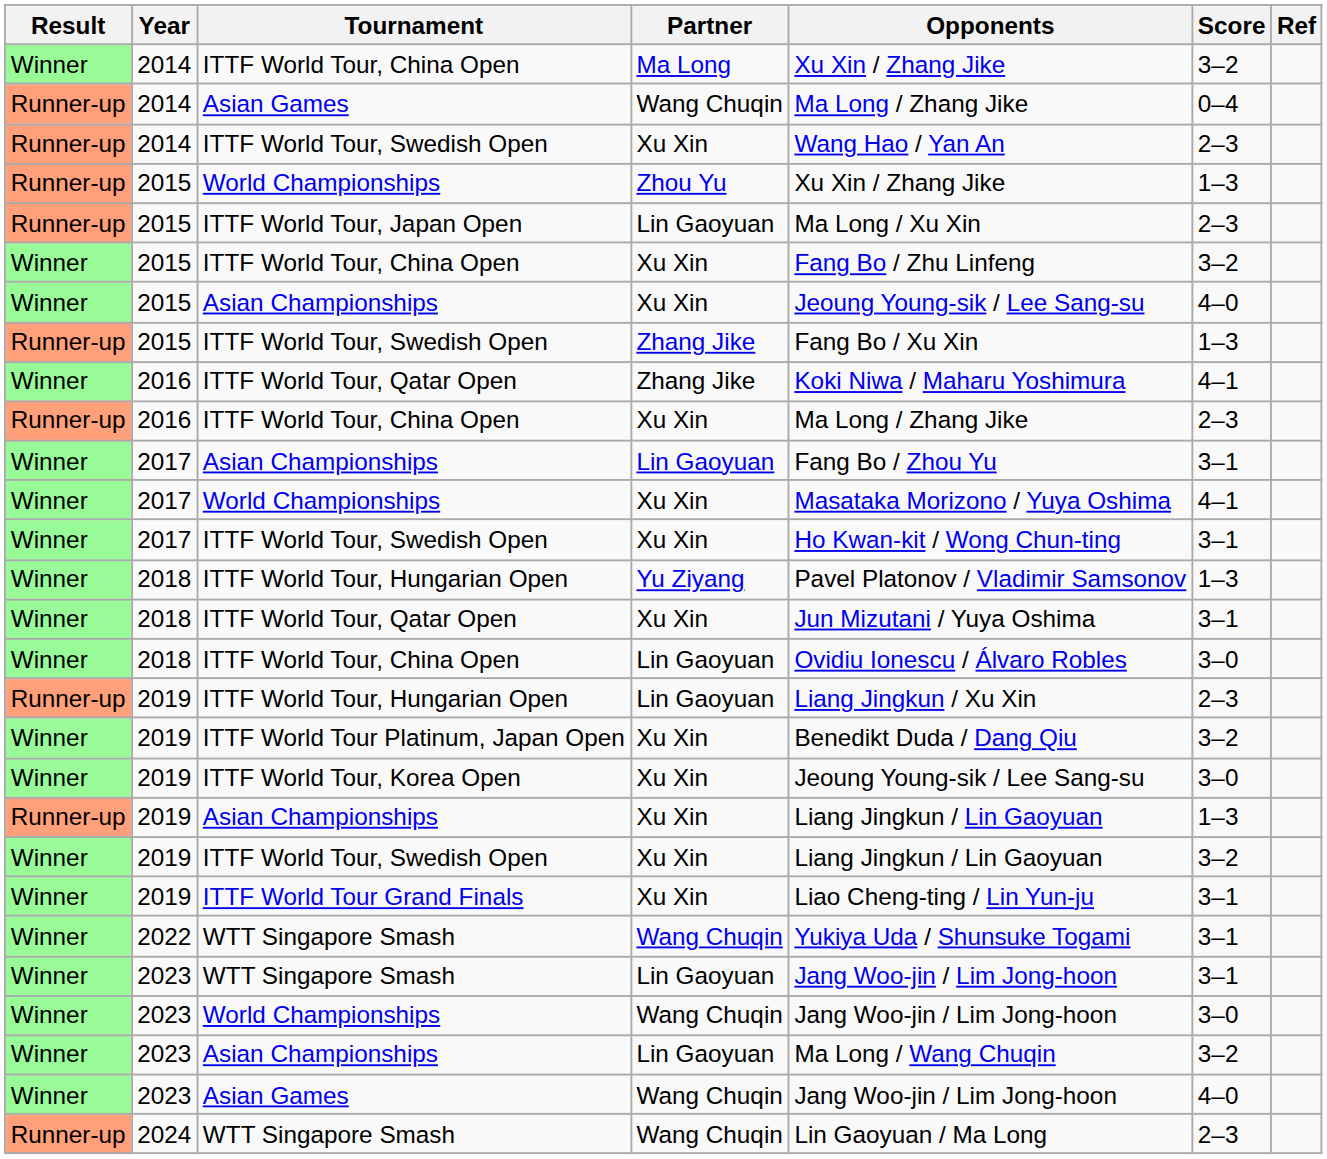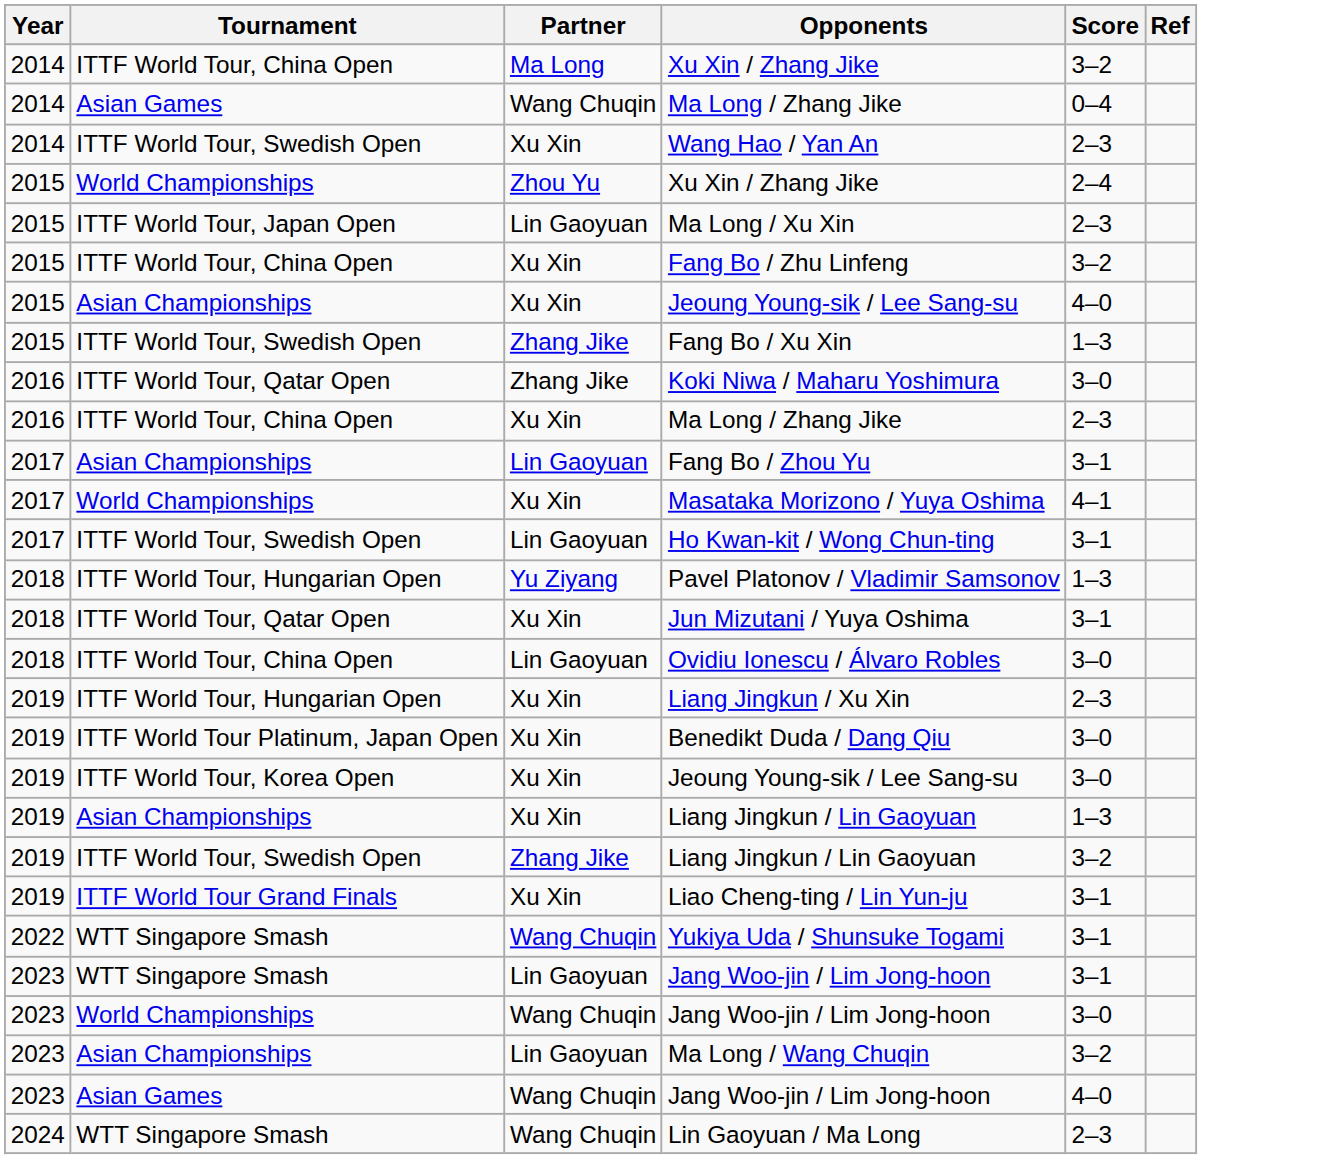- column: Result | Winner | Runner-up | Runner-up | Runner-up | Runner-up | Winner | Winner | Runner-up | Winner | Runner-up | Winner | Winner | Winner | Winner | Winner | Winner | Runner-up | Winner | Winner | Runner-up | Winner | Winner | Winner | Winner | Winner | Winner | Winner | Runner-up
2015 / World Championships | Score: 1–3 -> 2–4
2016 / ITTF World Tour, Qatar Open | Score: 4–1 -> 3–0
2017 / ITTF World Tour, Swedish Open | Partner: Xu Xin -> Lin Gaoyuan
2019 / ITTF World Tour, Hungarian Open | Partner: Lin Gaoyuan -> Xu Xin
ITTF World Tour Platinum, Japan Open | Score: 3–2 -> 3–0
2019 / ITTF World Tour, Swedish Open | Partner: Xu Xin -> Zhang Jike
